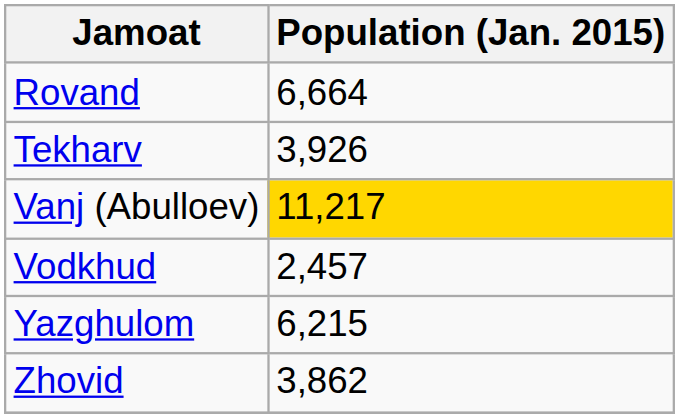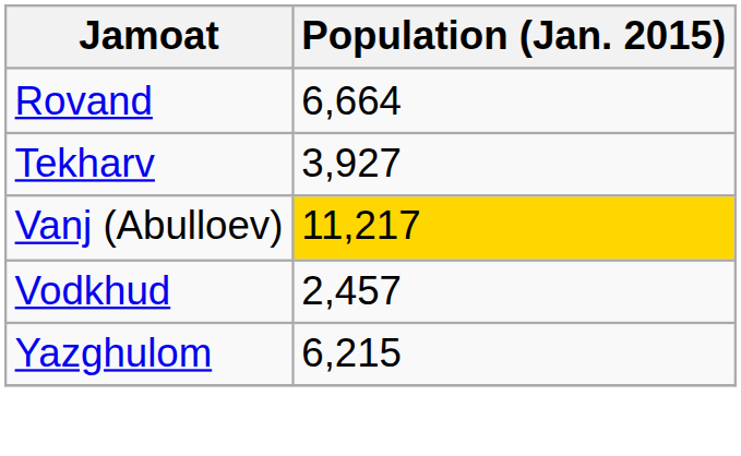Tekharv | Population (Jan. 2015): 3,926 -> 3,927
- row: Zhovid | 3,862
